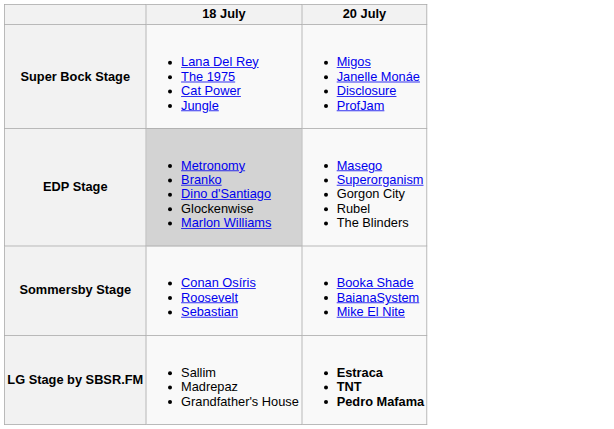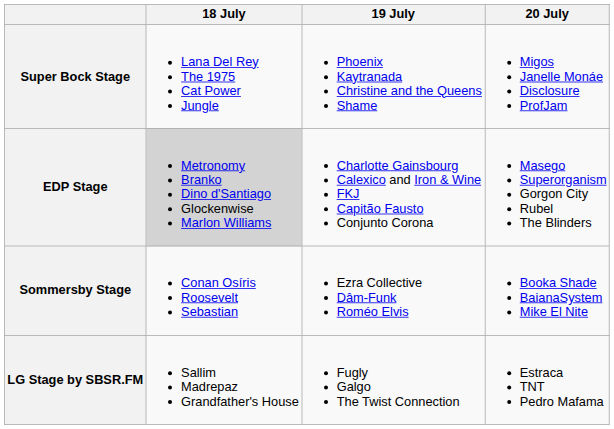+ column: 19 July | Phoenix Kaytranada Christine and the Queens Shame | Charlotte Gainsbourg Calexico and Iron & Wine FKJ Capitão Fausto Conjunto Corona | Ezra Collective Dâm-Funk Roméo Elvis | Fugly Galgo The Twist Connection
LG Stage by SBSR.FM | 20 July: bold -> normal
